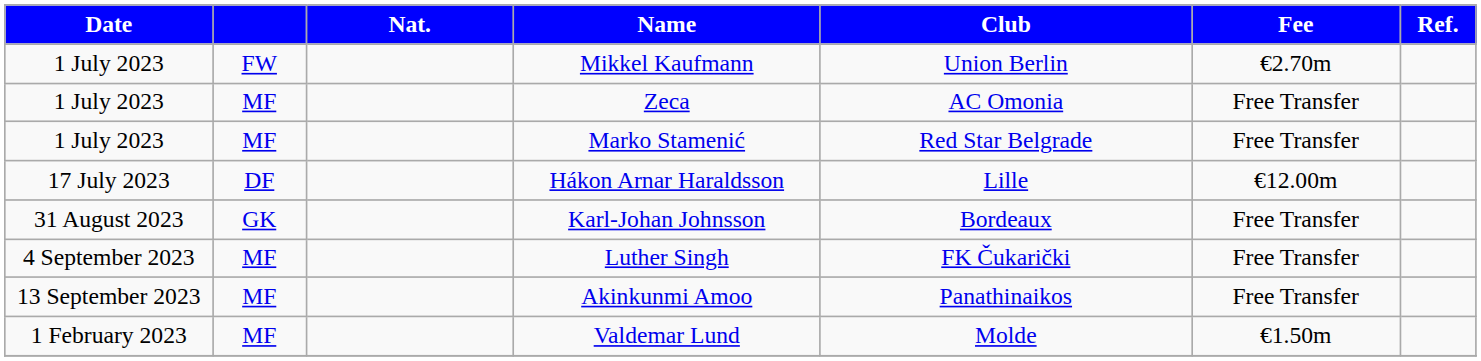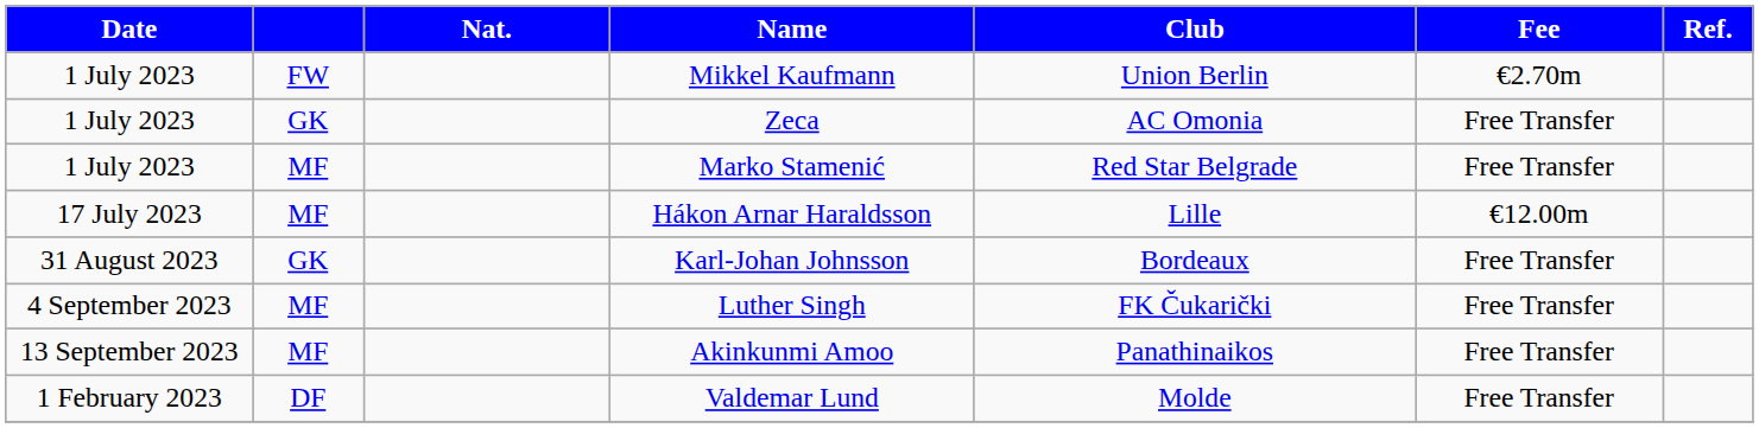Zeca | column 2: MF -> GK
Hákon Arnar Haraldsson | column 2: DF -> MF
Valdemar Lund | column 2: MF -> DF
Valdemar Lund | Fee: €1.50m -> Free Transfer
